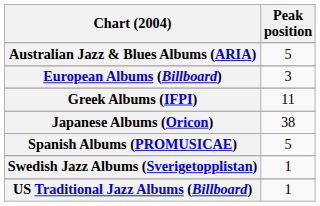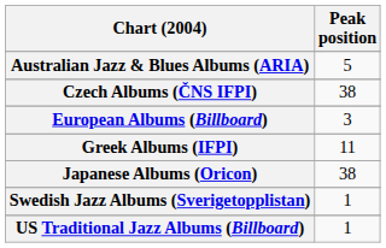+ row: Czech Albums (ČNS IFPI) | 38
- row: Spanish Albums (PROMUSICAE) | 5
